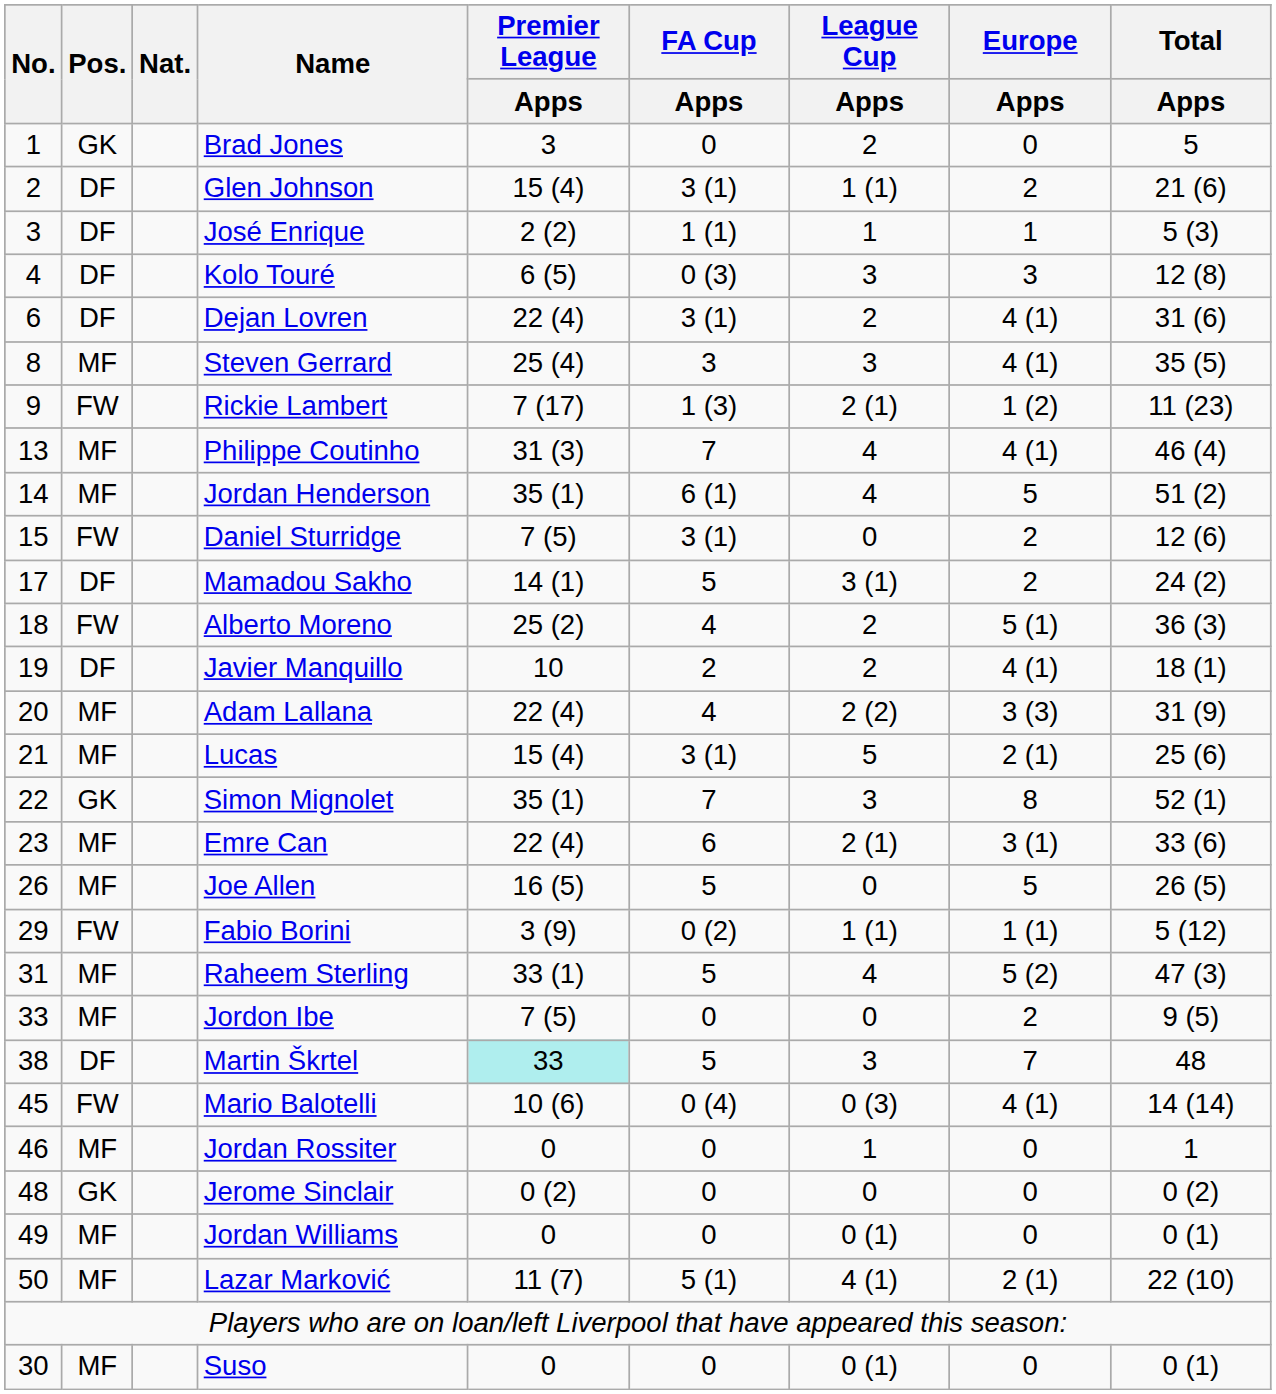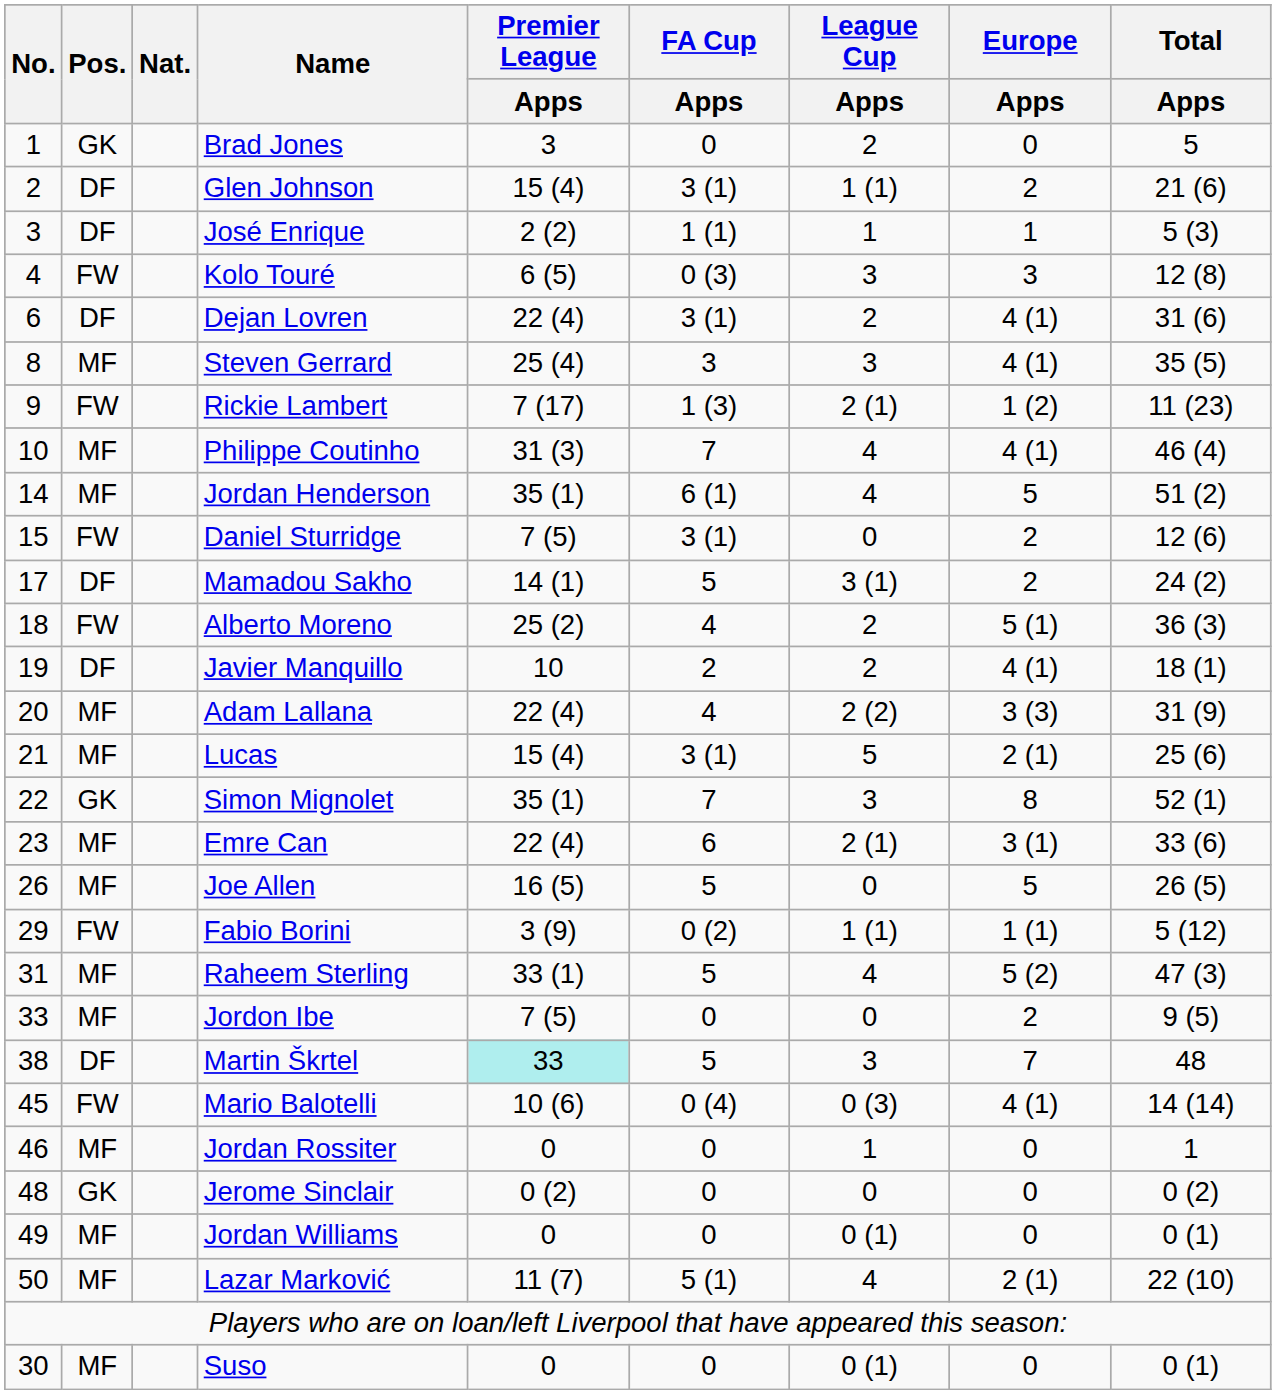Kolo Touré | Pos.: DF -> FW
Philippe Coutinho | No.: 13 -> 10
Lazar Marković | League Cup / Apps: 4 (1) -> 4
